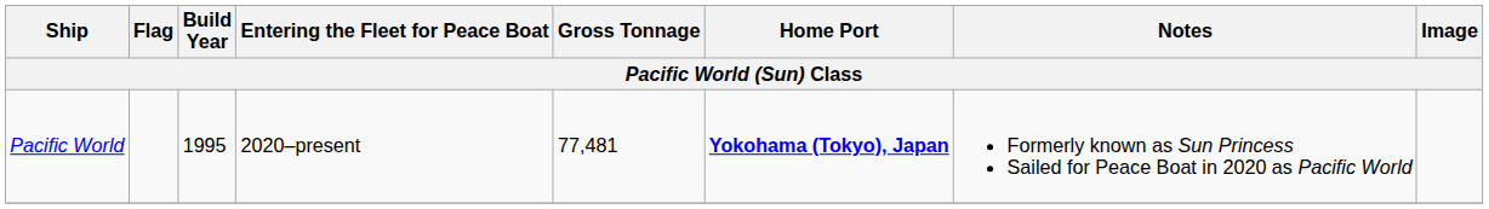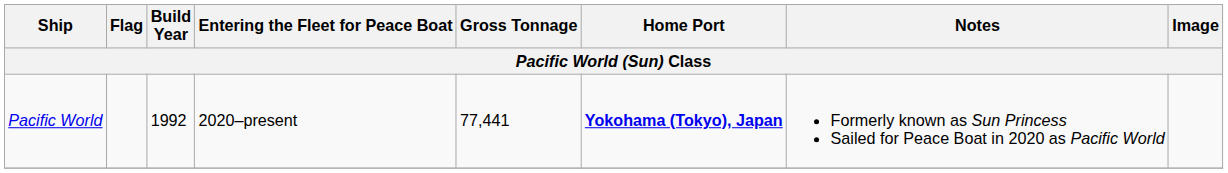Pacific World | Build Year: 1995 -> 1992
Pacific World | Gross Tonnage: 77,481 -> 77,441
